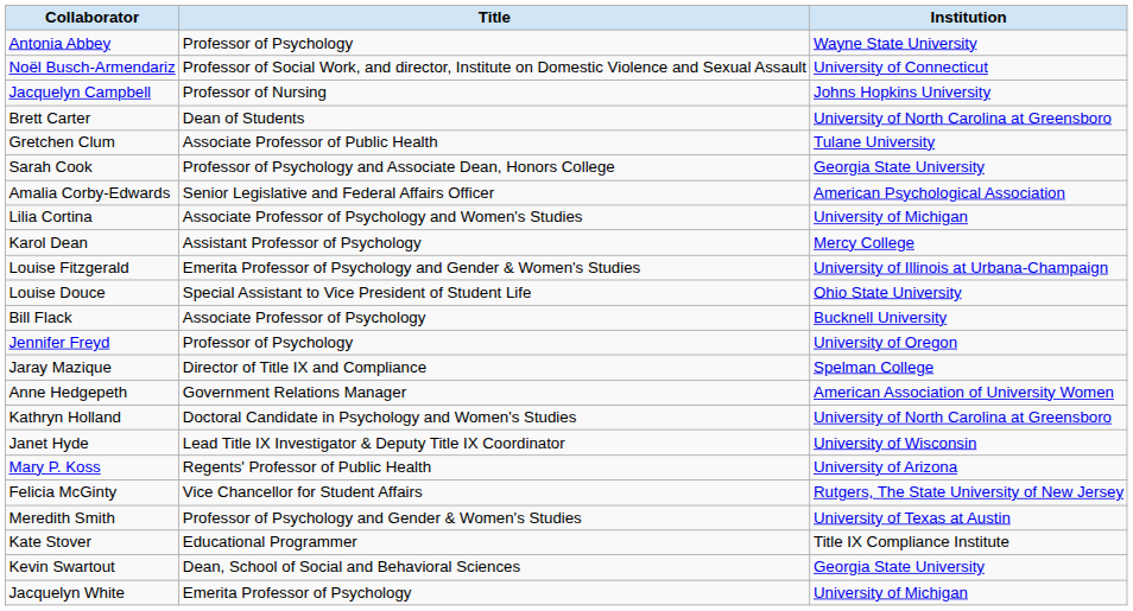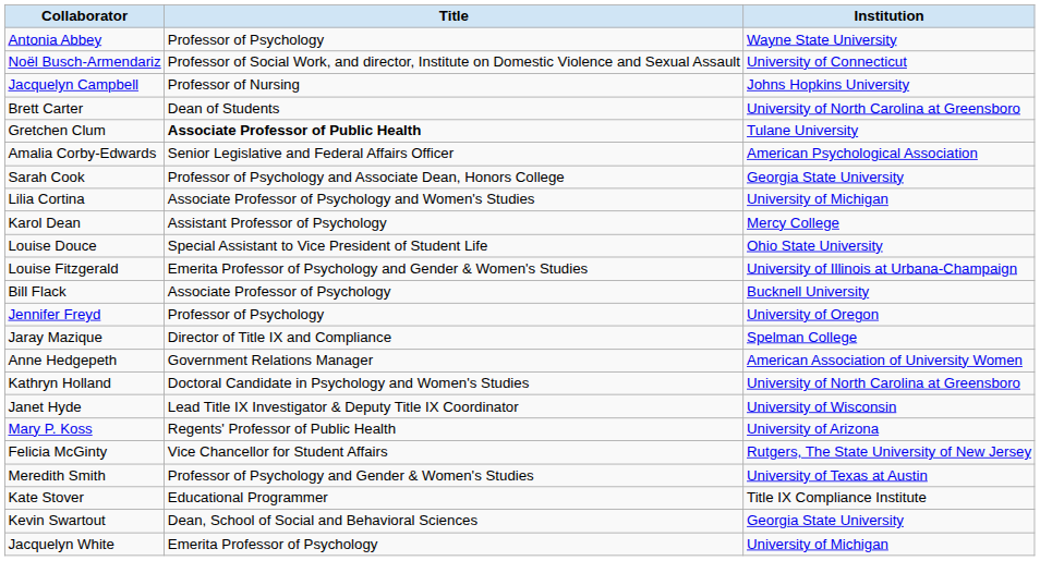Gretchen Clum | Title: normal -> bold
rows swapped: Sarah Cook <-> Amalia Corby-Edwards
rows swapped: Louise Douce <-> Louise Fitzgerald
